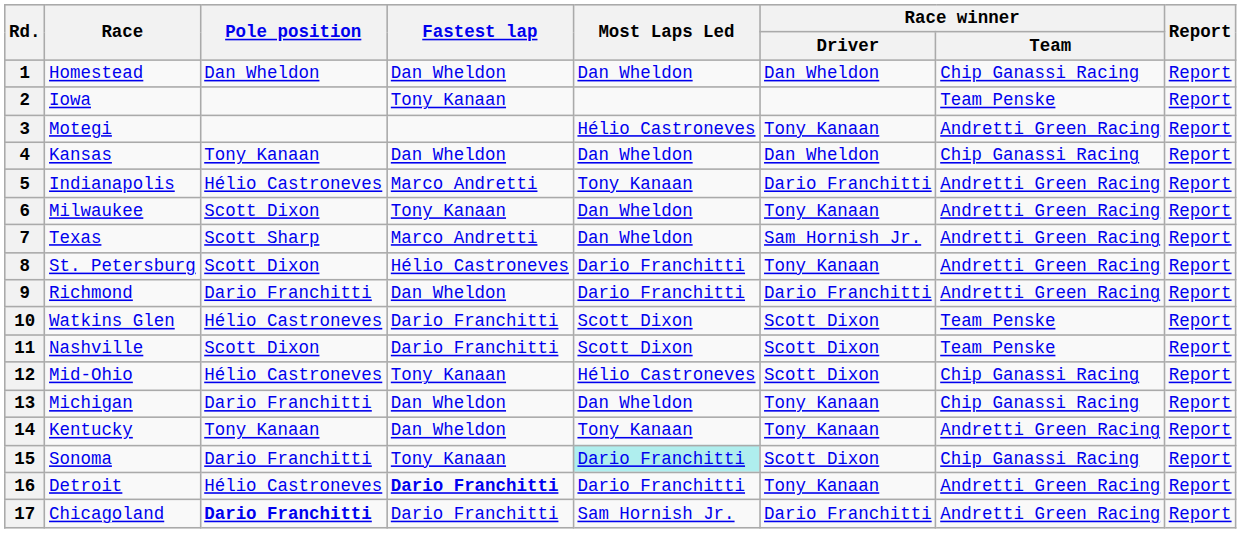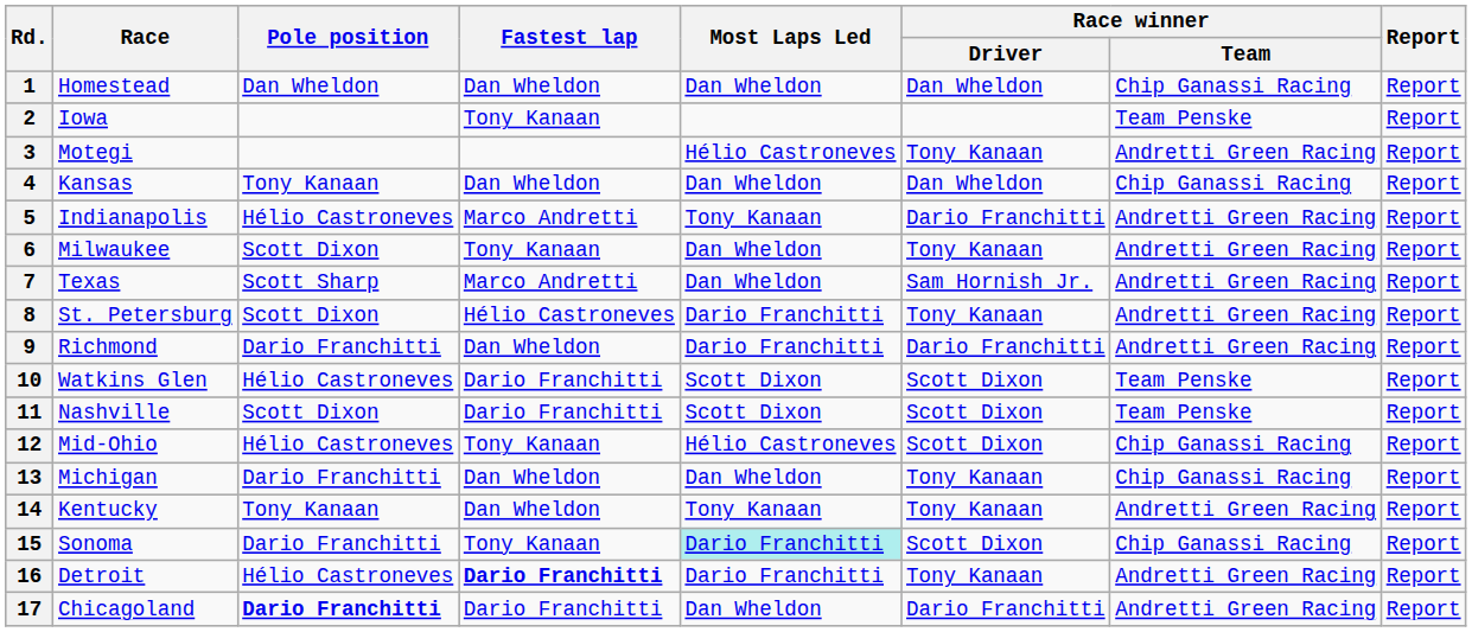17 | Most Laps Led: Sam Hornish Jr. -> Dan Wheldon
